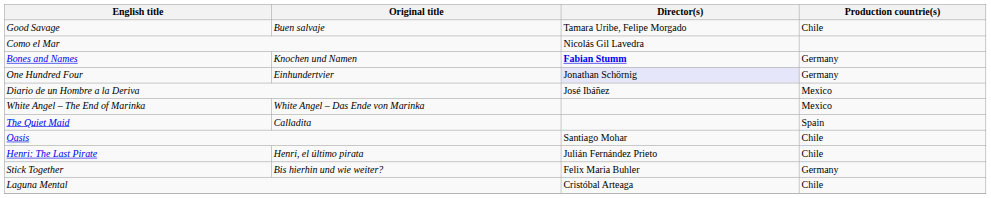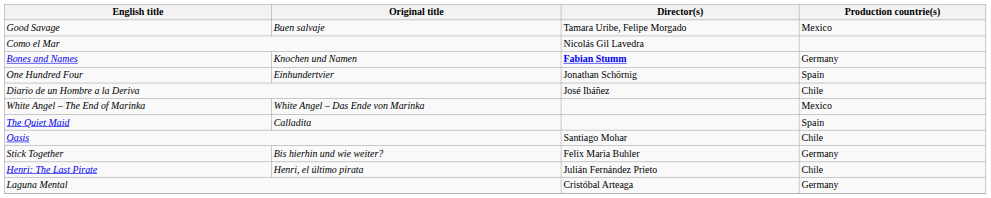Good Savage | Production countrie(s): Chile -> Mexico
One Hundred Four | Director(s): lavender background -> no background
One Hundred Four | Production countrie(s): Germany -> Spain
Diario de un Hombre a la Deriva | Production countrie(s): Mexico -> Chile
rows swapped: Henri: The Last Pirate <-> Stick Together
Laguna Mental | Production countrie(s): Chile -> Germany
